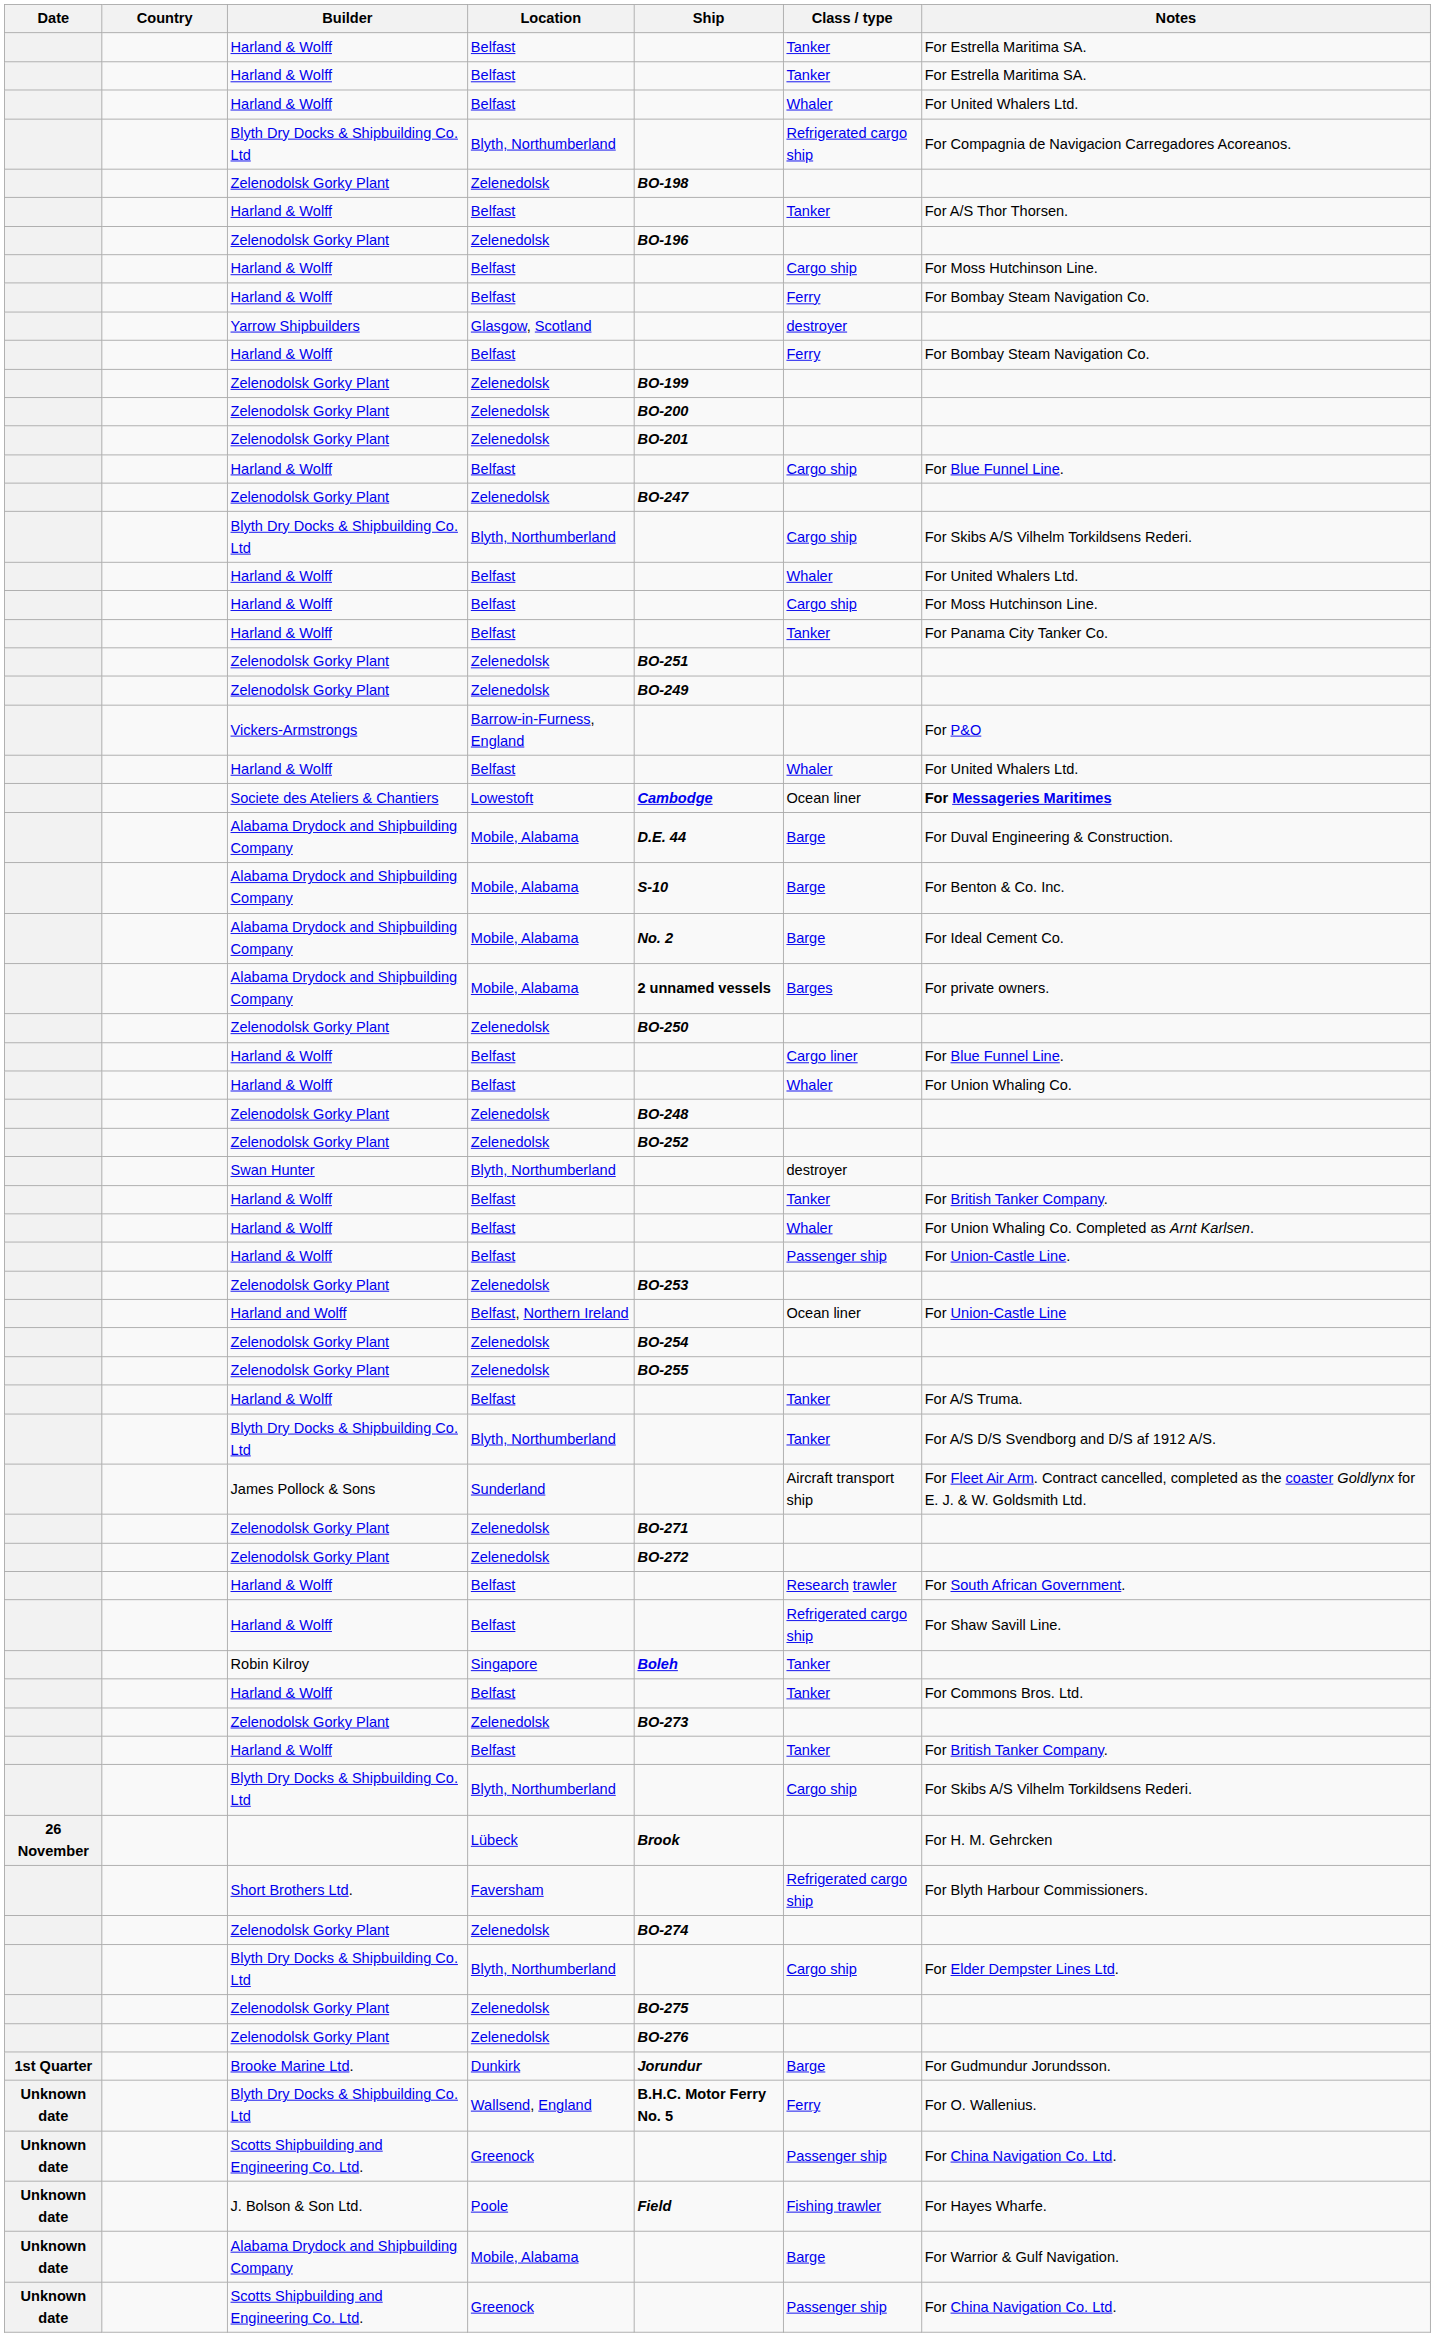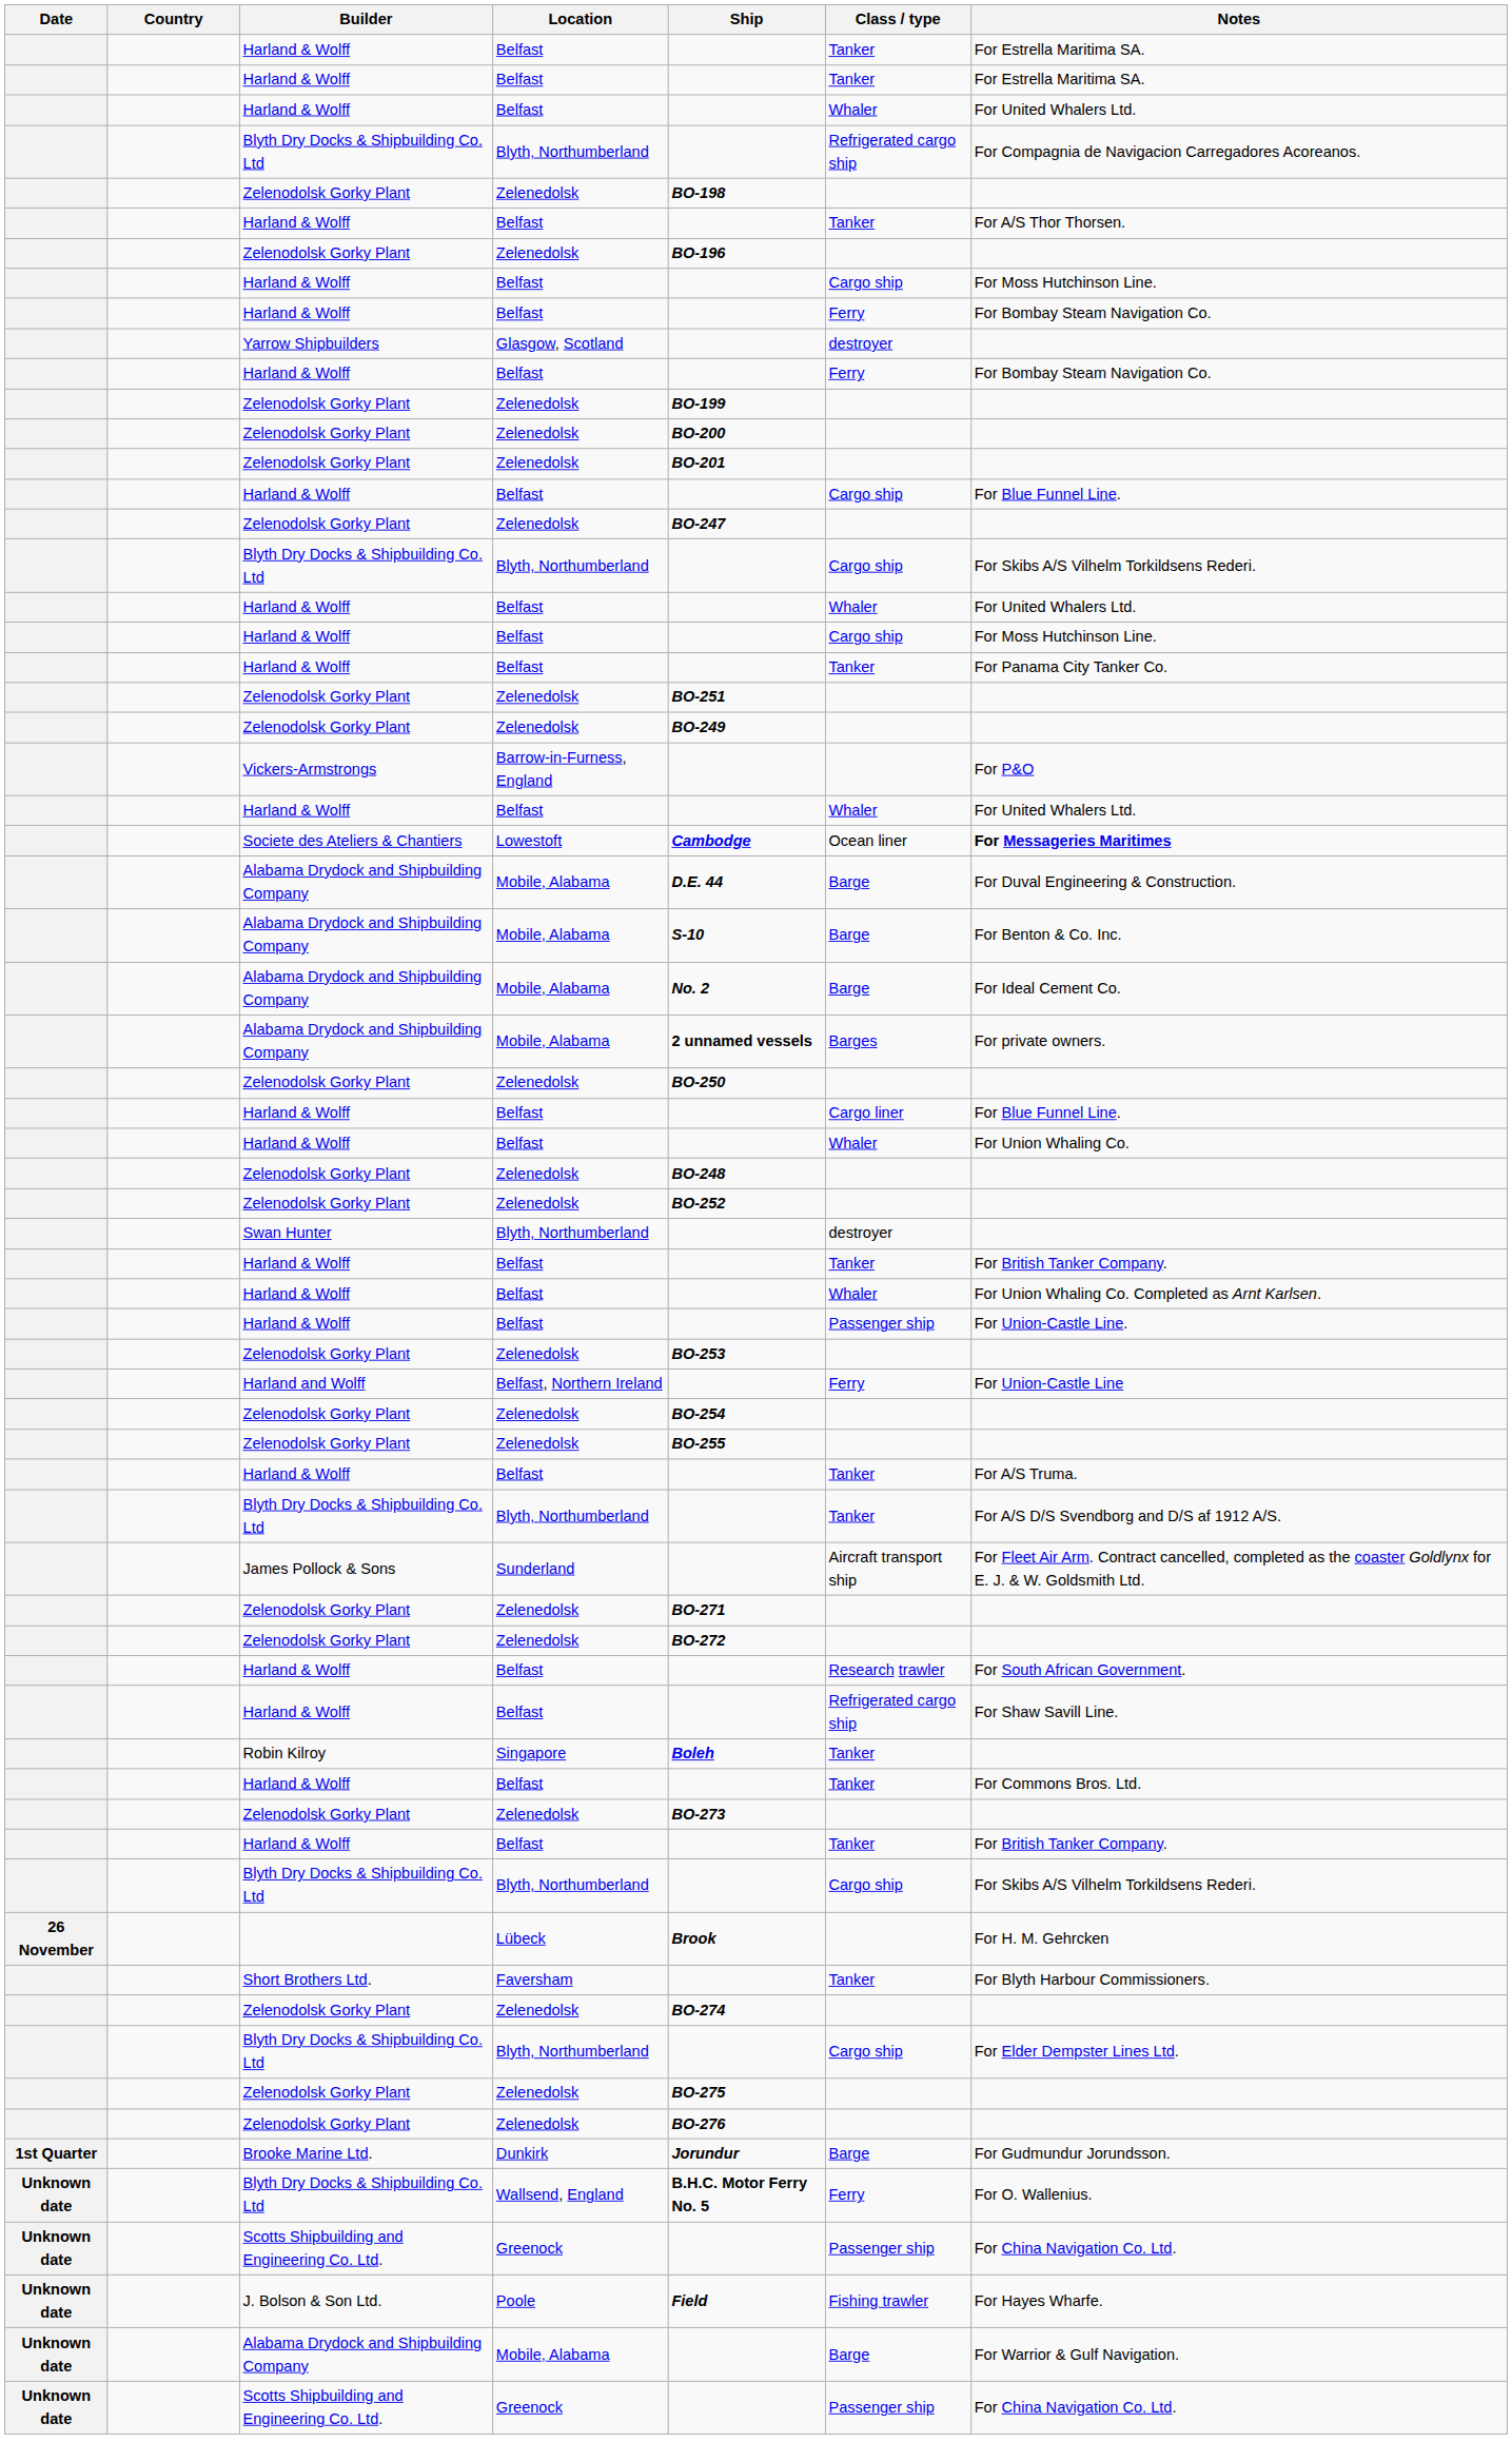Harland and Wolff | Class / type: Ocean liner -> Ferry
Short Brothers Ltd. | Class / type: Refrigerated cargo ship -> Tanker
